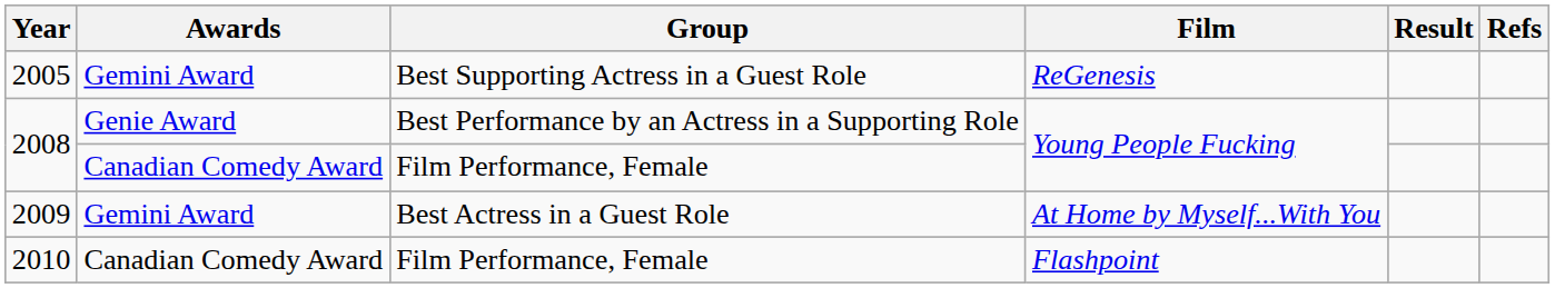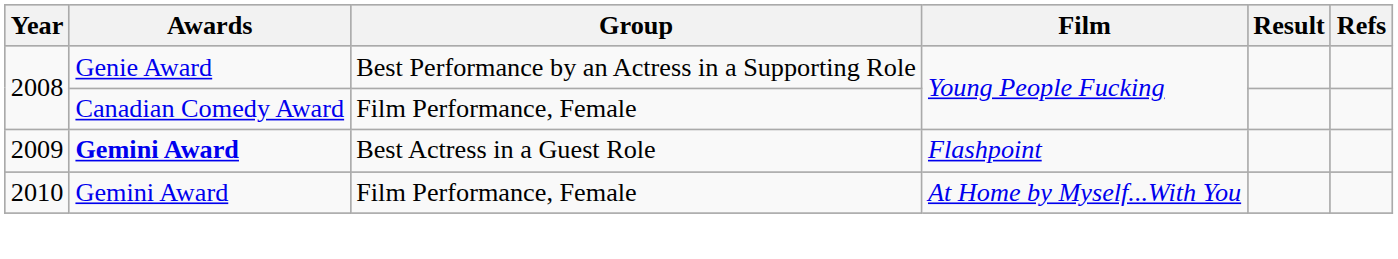- row: 2005 | Gemini Award | Best Supporting Actress in a Guest Role | ReGenesis
2009 | Awards: normal -> bold
2009 | Film: At Home by Myself...With You -> Flashpoint
2010 | Awards: Canadian Comedy Award -> Gemini Award
2010 | Film: Flashpoint -> At Home by Myself...With You
